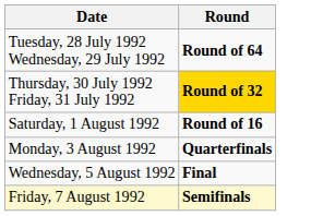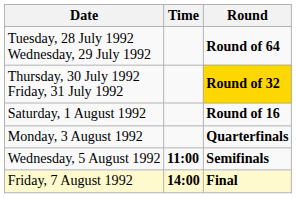+ column: Time | 11:00 | 14:00
Wednesday, 5 August 1992 | Round: Final -> Semifinals
Friday, 7 August 1992 | Round: Semifinals -> Final
